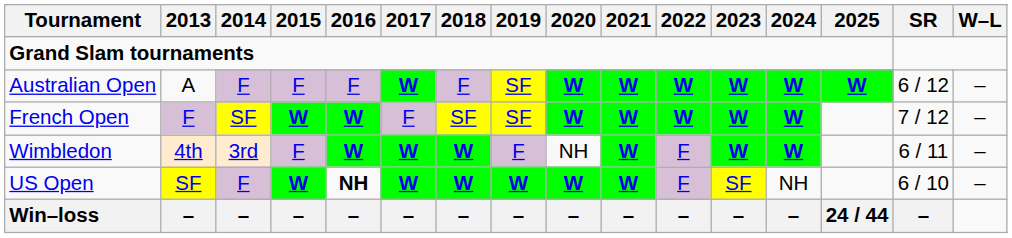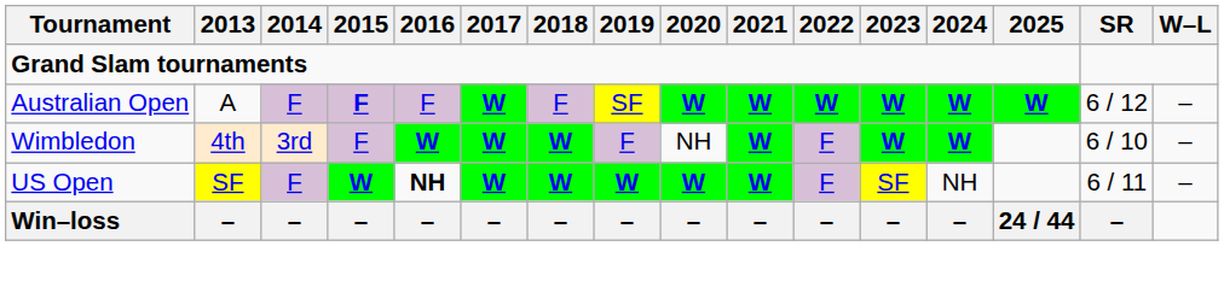Australian Open | 2015: normal -> bold
- row: French Open | F | SF | W | W | F | SF | SF | W | W | W | W | W | 7 / 12 | –
Wimbledon | SR: 6 / 11 -> 6 / 10
US Open | SR: 6 / 10 -> 6 / 11
